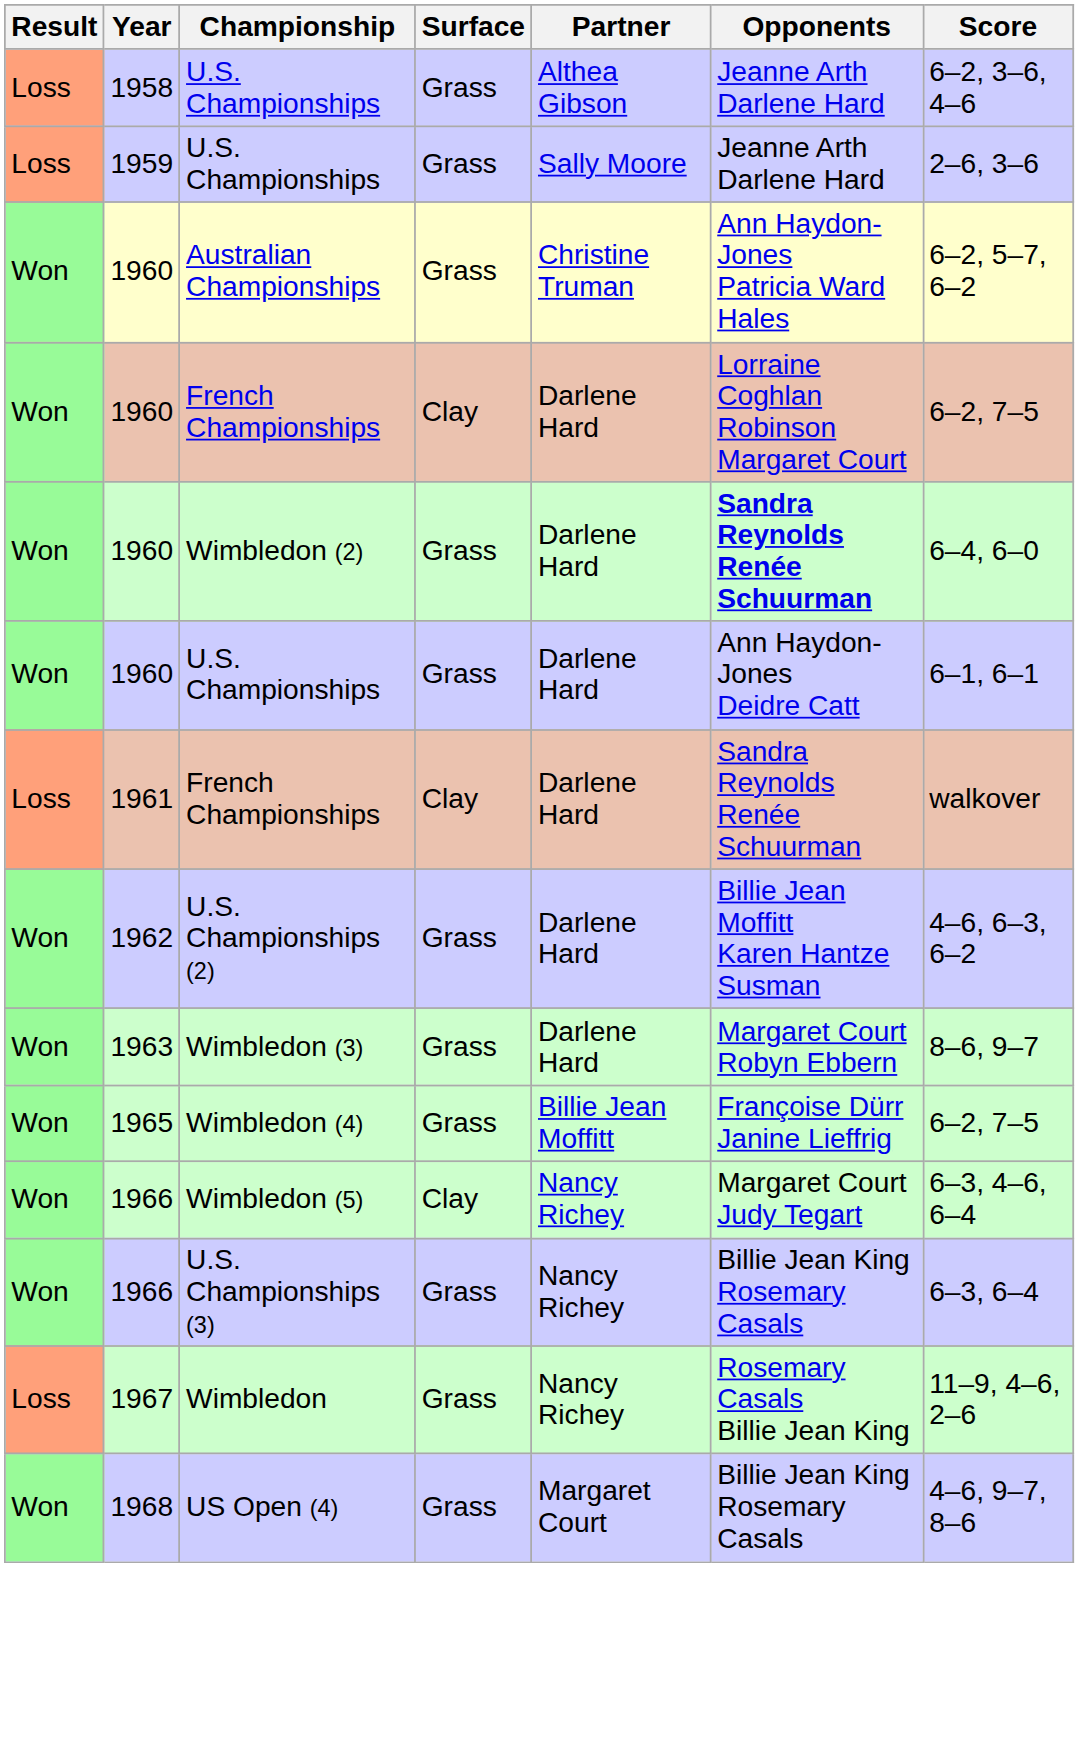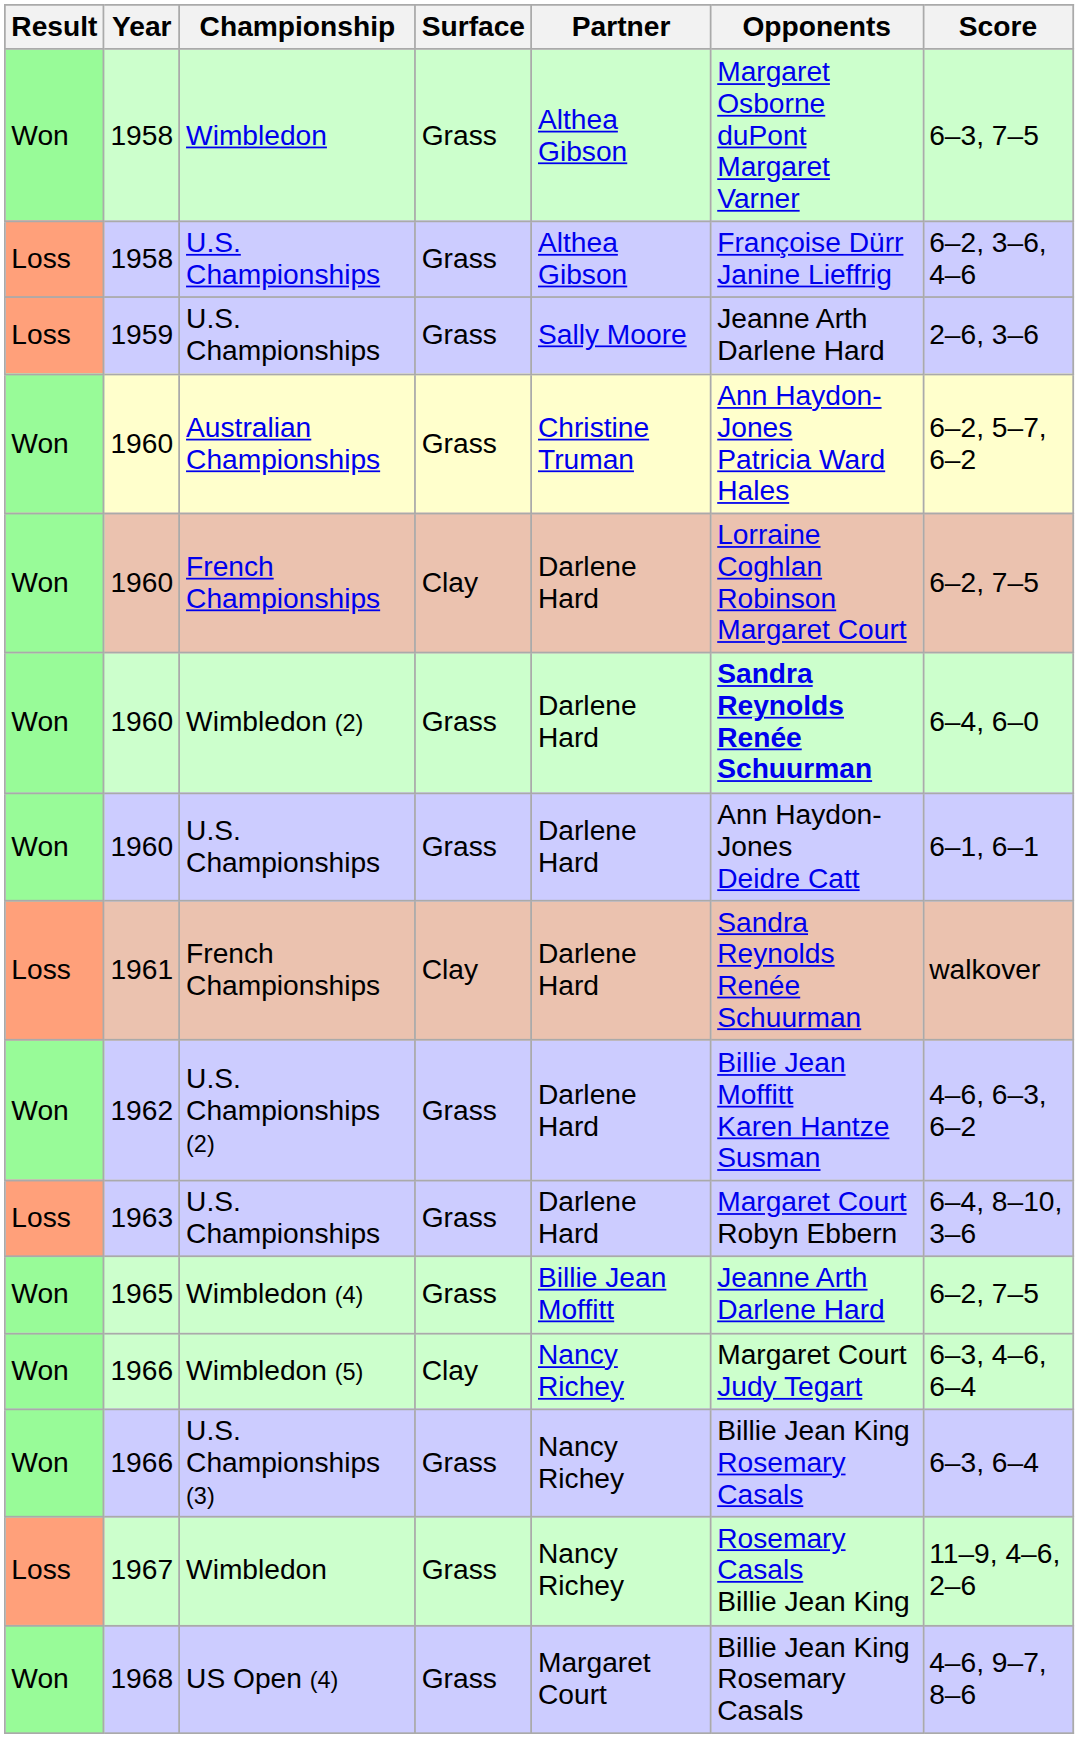+ row: Won | 1958 | Wimbledon | Grass | Althea Gibson | Margaret Osborne duPont Margaret Varner | 6–3, 7–5
1958 / U.S. Championships | Opponents: Jeanne Arth Darlene Hard -> Françoise Dürr Janine Lieffrig
- row: Won | 1963 | Wimbledon (3) | Grass | Darlene Hard | Margaret Court Robyn Ebbern | 8–6, 9–7
+ row: Loss | 1963 | U.S. Championships | Grass | Darlene Hard | Margaret Court Robyn Ebbern | 6–4, 8–10, 3–6
Wimbledon (4) | Opponents: Françoise Dürr Janine Lieffrig -> Jeanne Arth Darlene Hard
